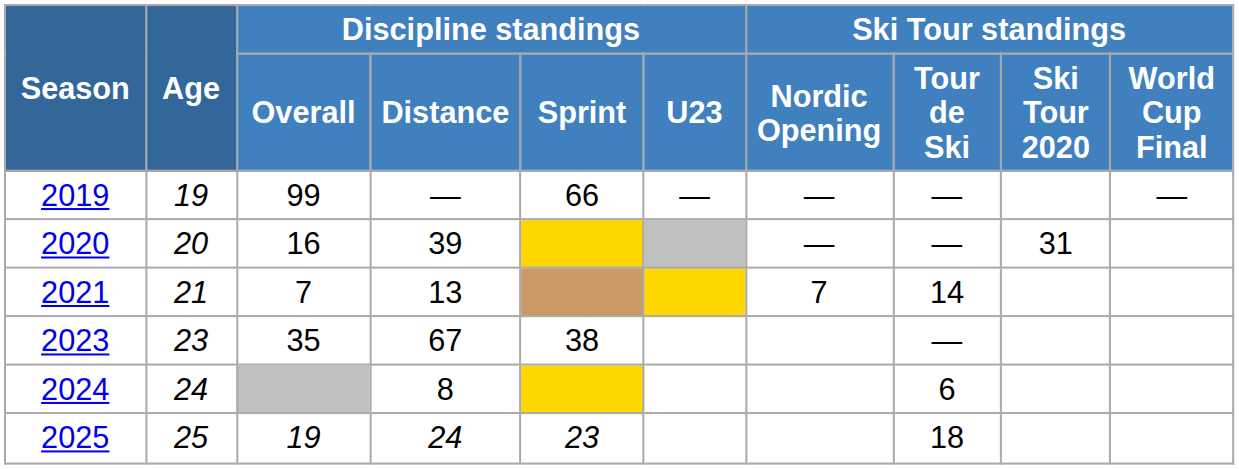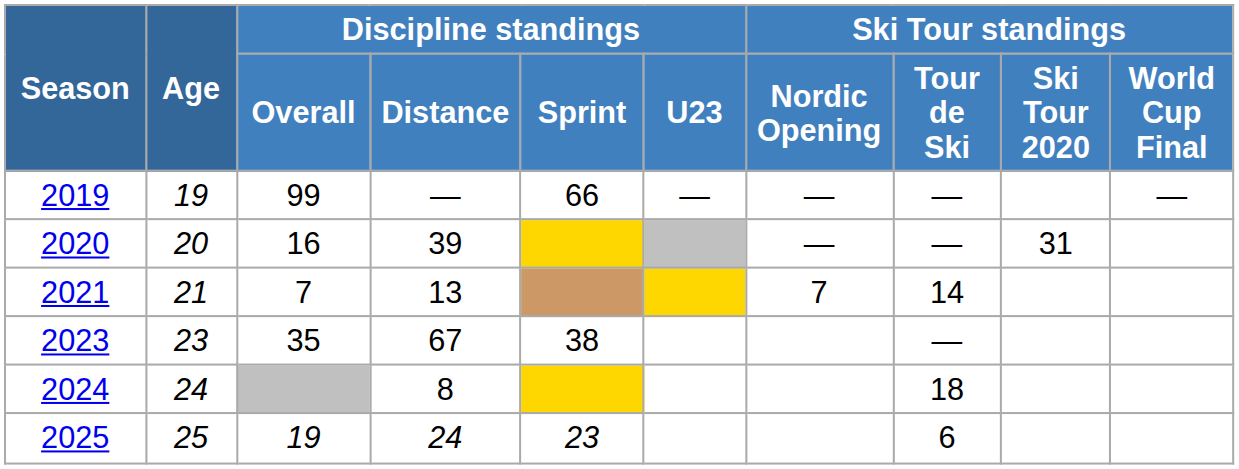2024 | Ski Tour standings / Tour de Ski: 6 -> 18
2025 | Ski Tour standings / Tour de Ski: 18 -> 6
